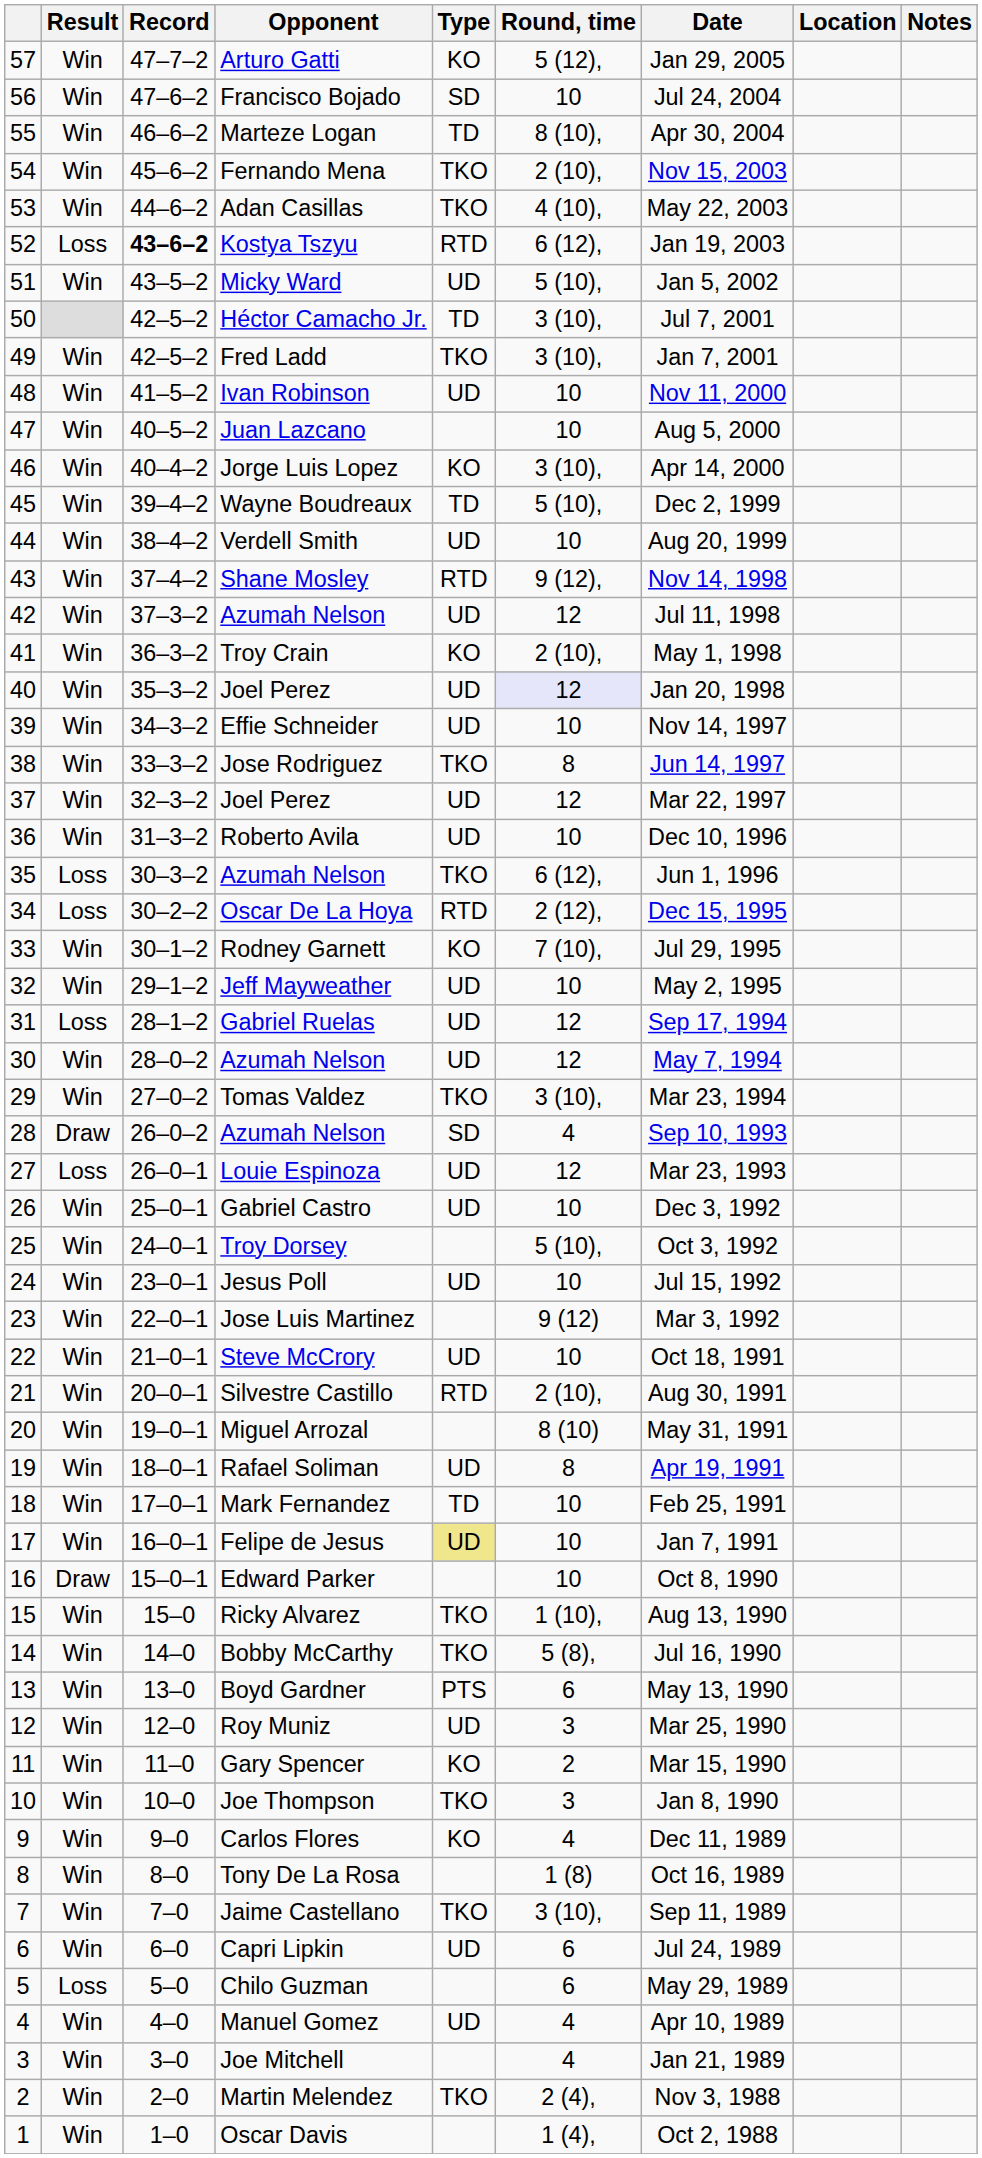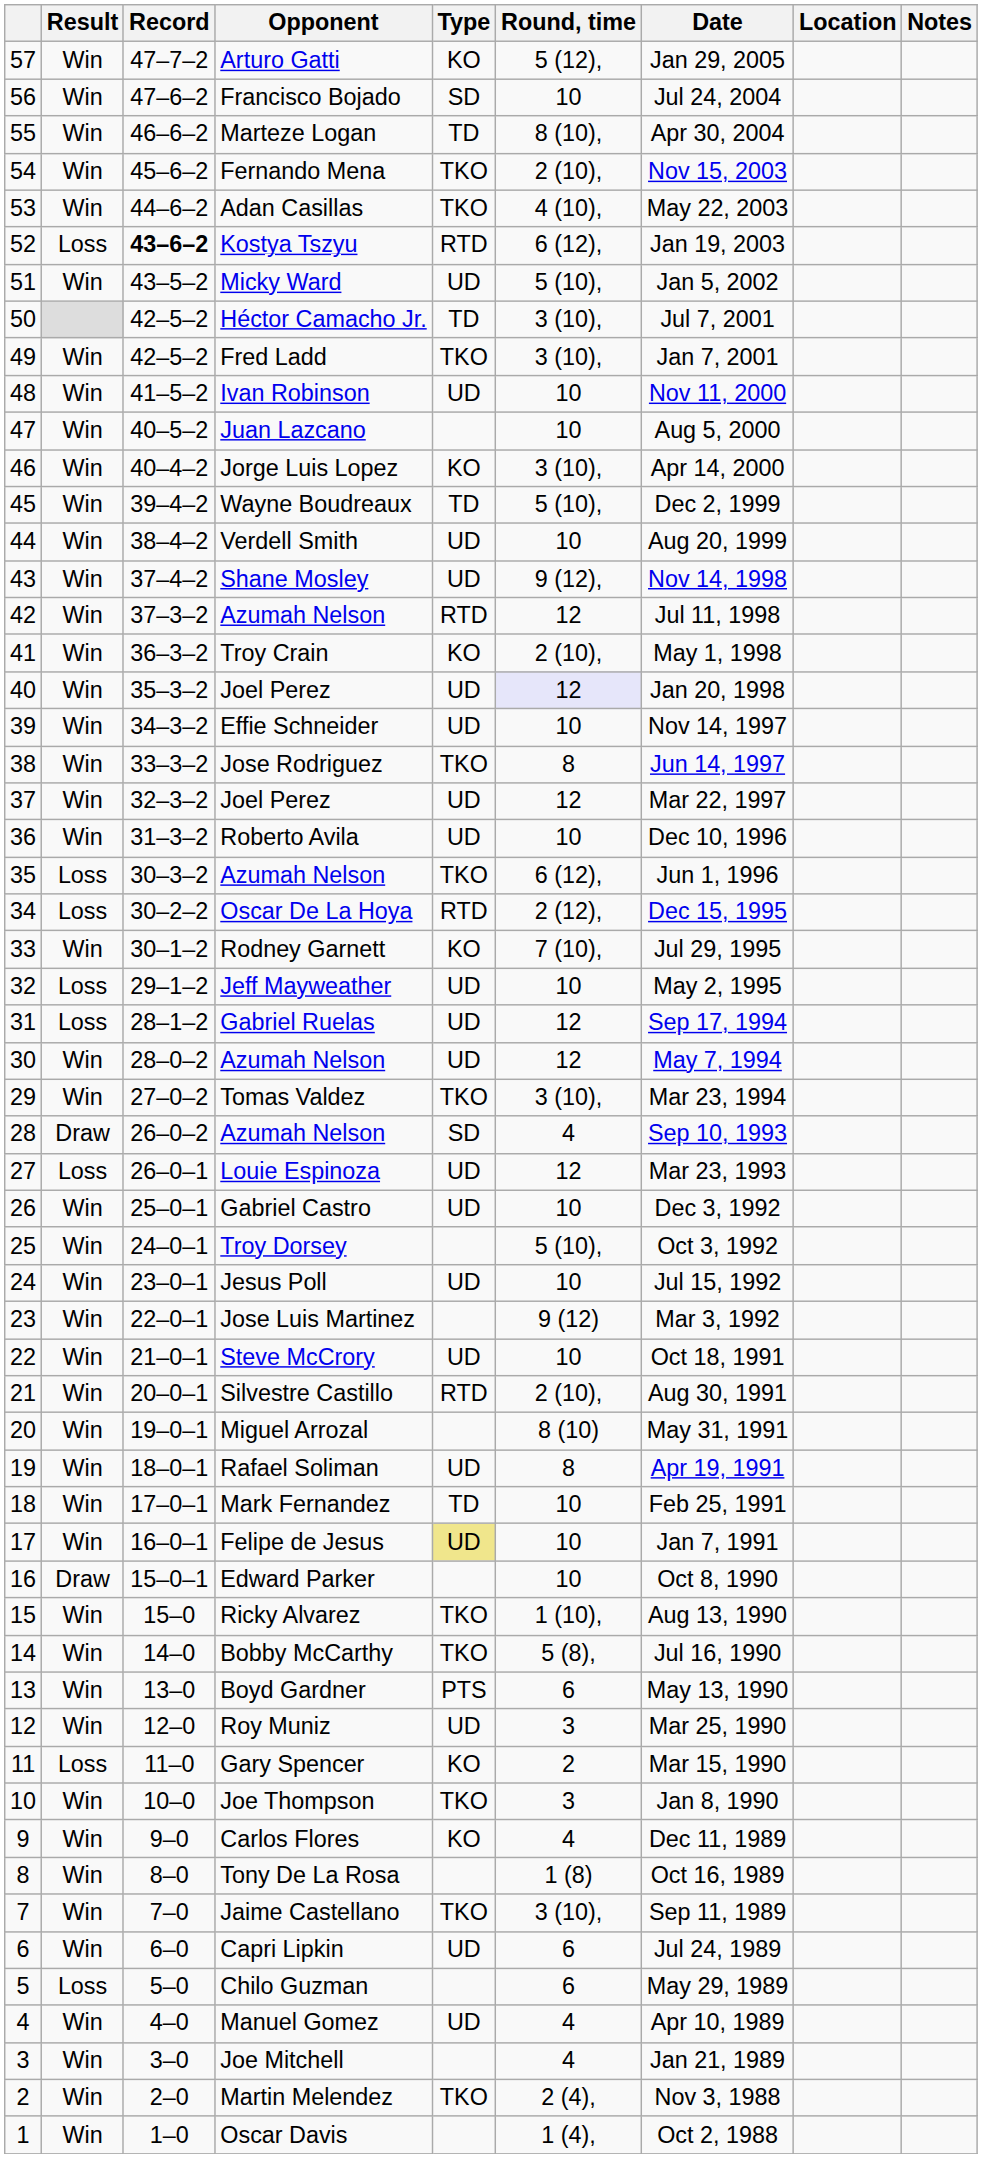Shane Mosley | Type: RTD -> UD
42 / Azumah Nelson | Type: UD -> RTD
Jeff Mayweather | Result: Win -> Loss
Gary Spencer | Result: Win -> Loss
